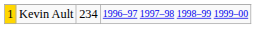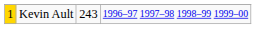Kevin Ault | column 3: 234 -> 243
